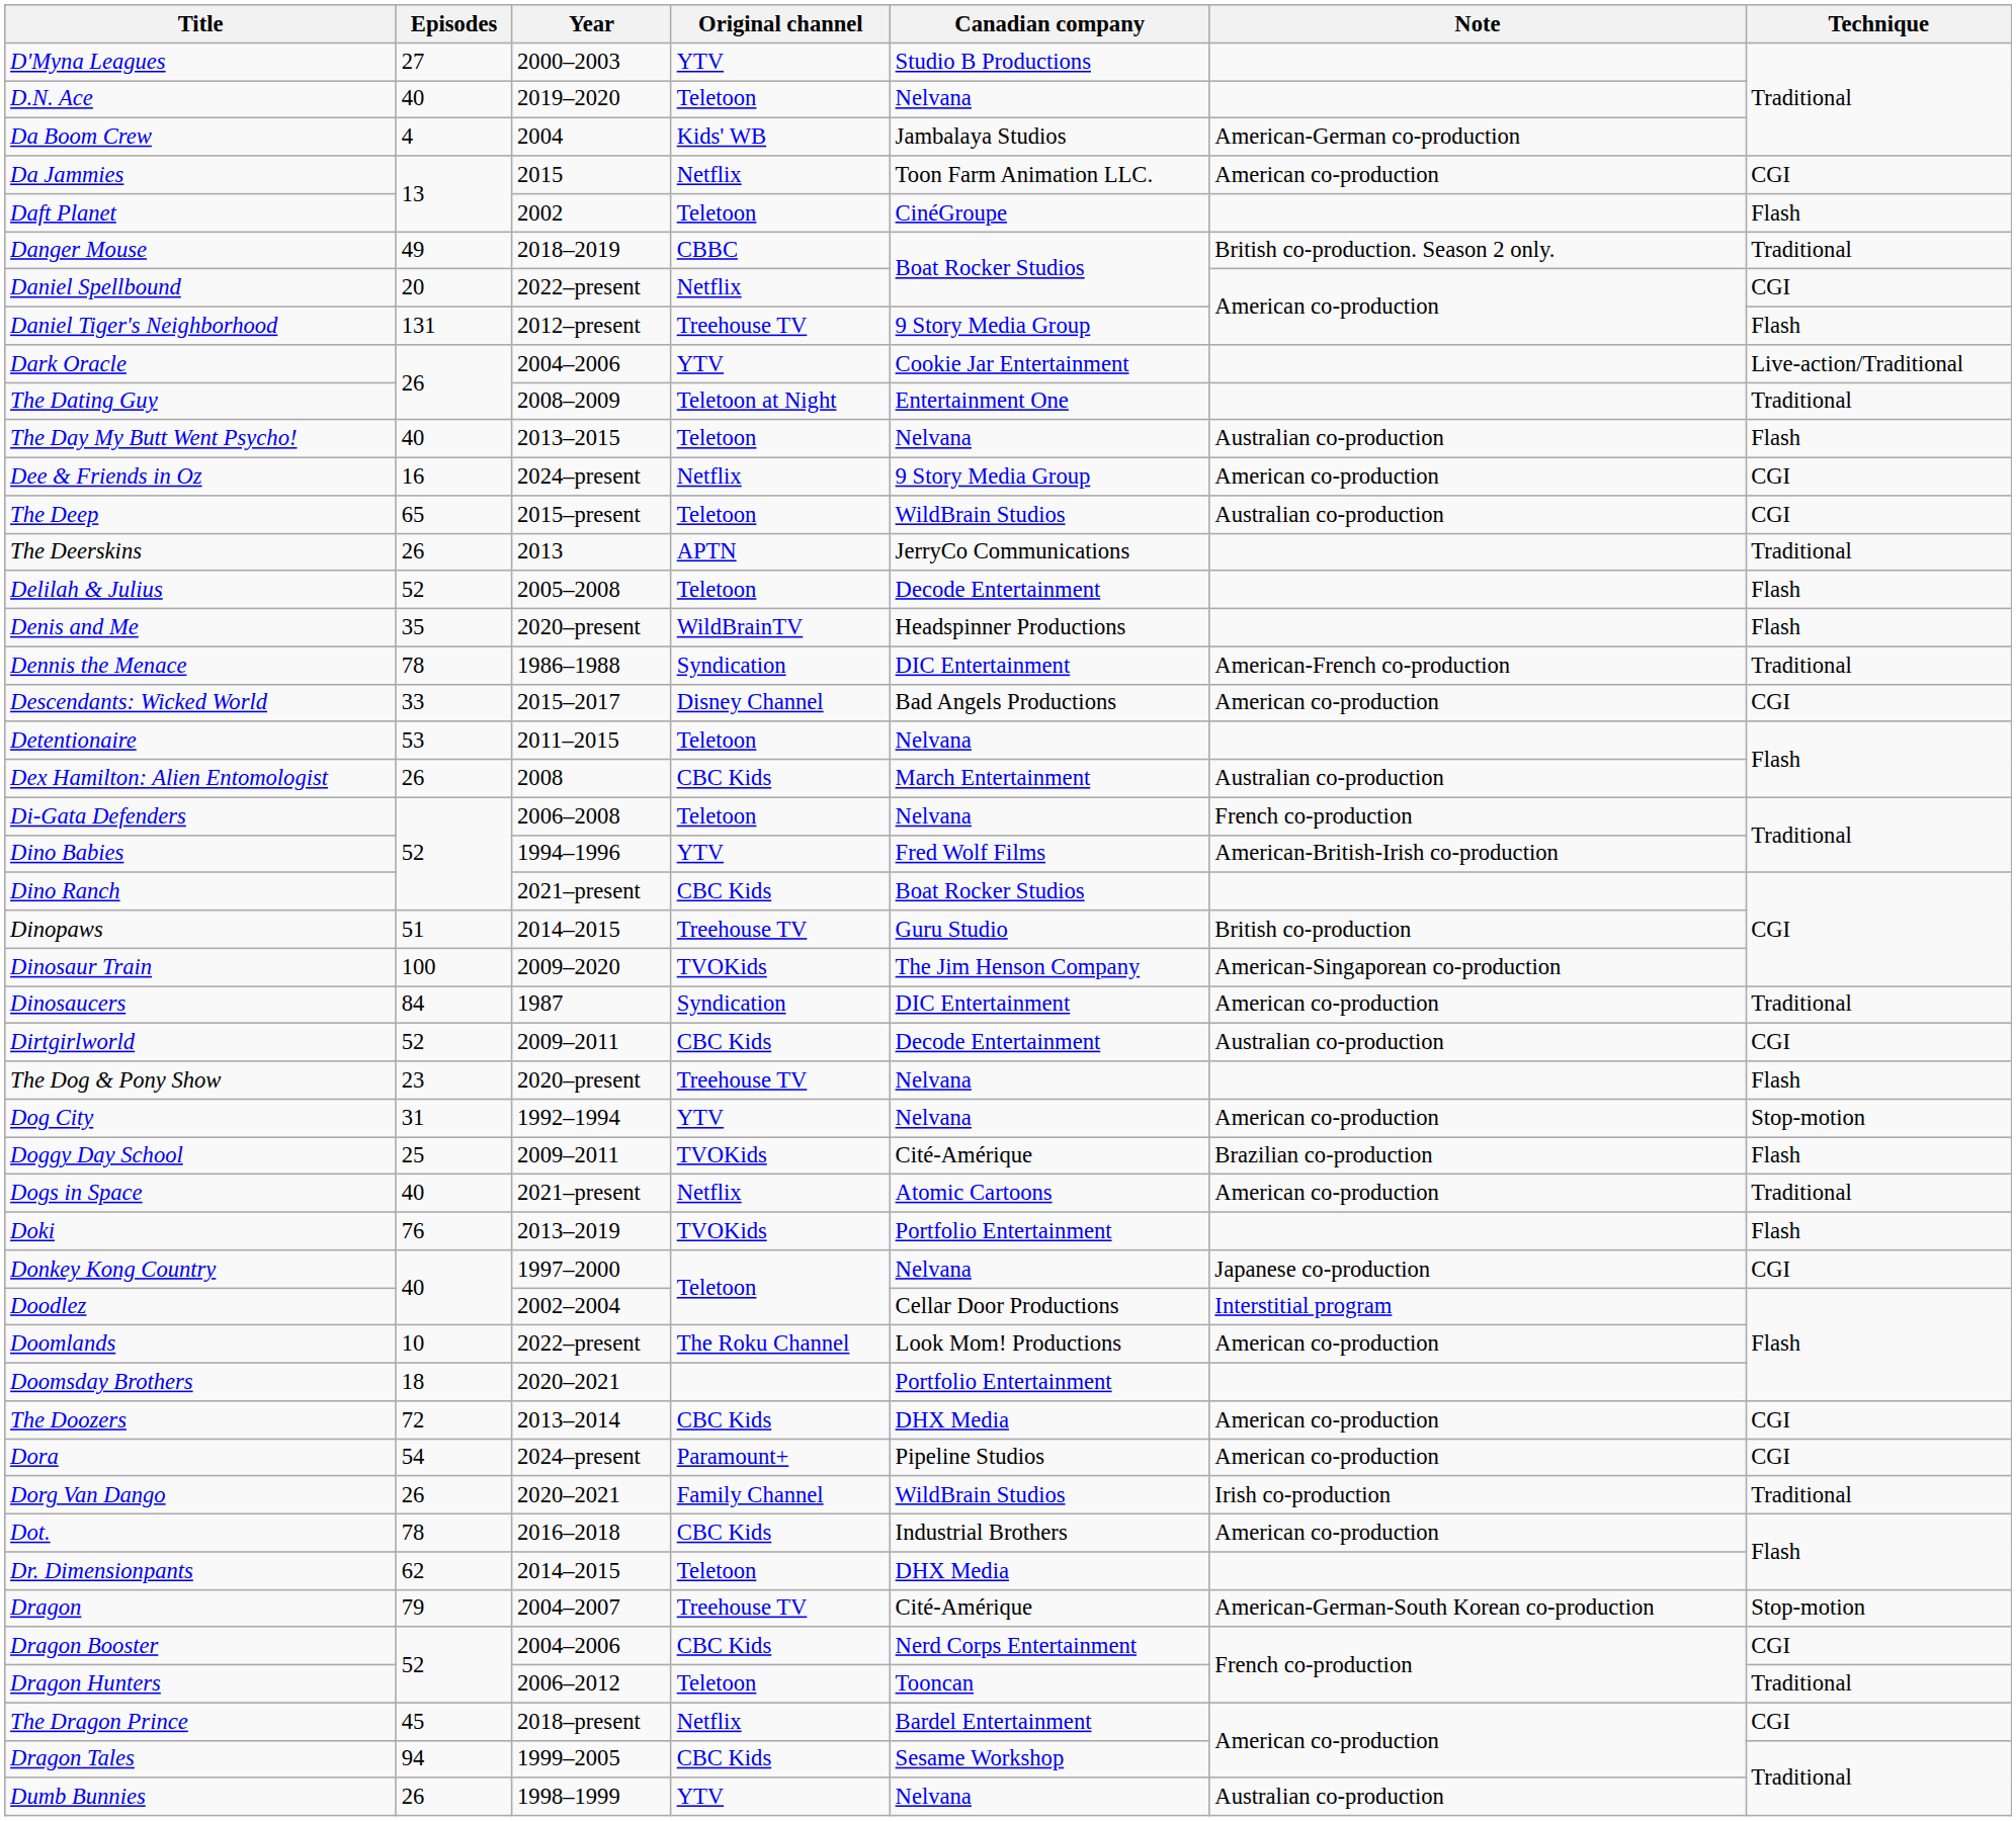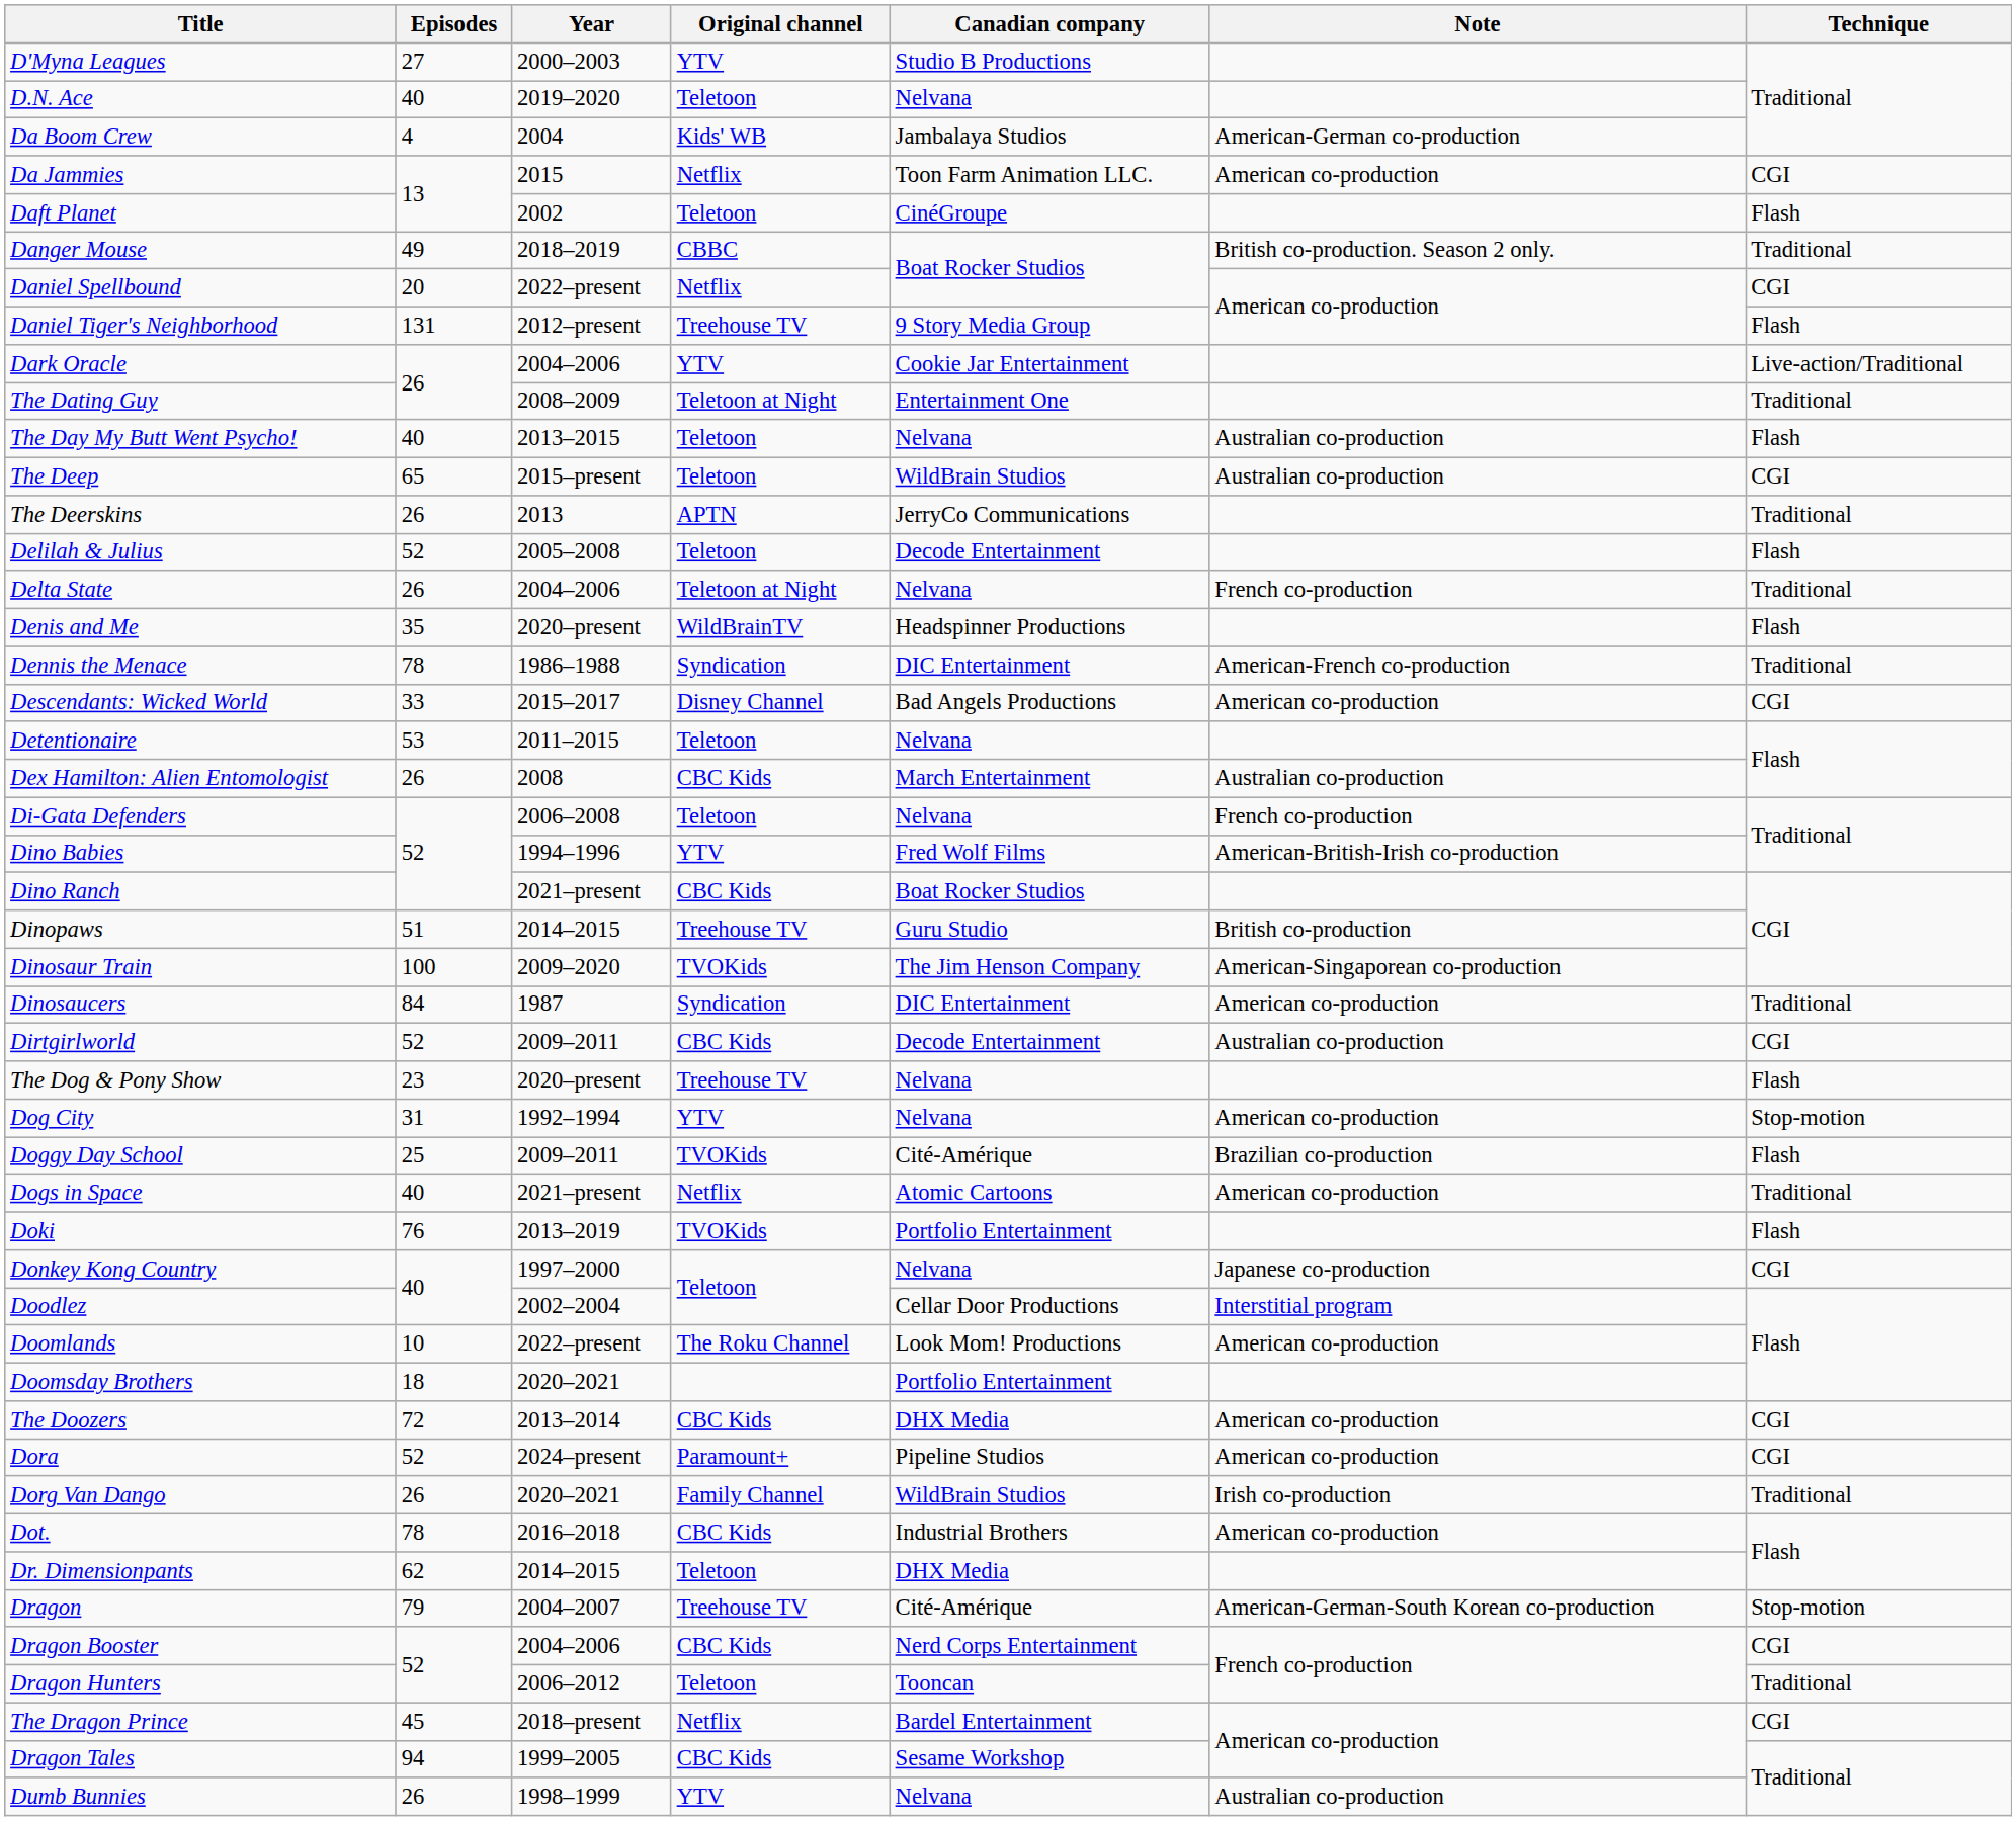- row: Dee & Friends in Oz | 16 | 2024–present | Netflix | 9 Story Media Group | American co-production | CGI
+ row: Delta State | 26 | 2004–2006 | Teletoon at Night | Nelvana | French co-production | Traditional
Dora | Episodes: 54 -> 52
